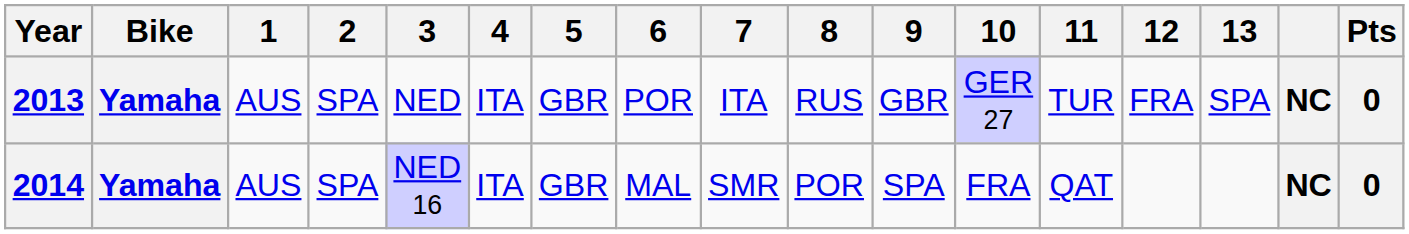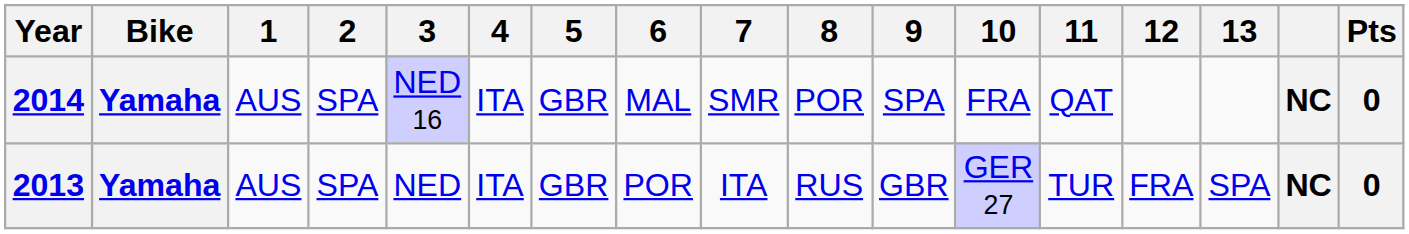rows swapped: 2013 <-> 2014
